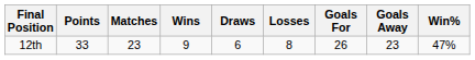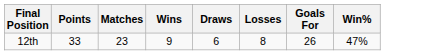- column: Goals Away | 23
